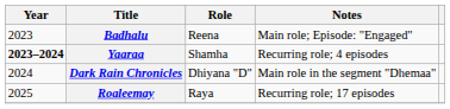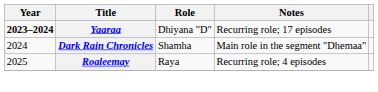- row: 2023 | Badhalu | Reena | Main role; Episode: "Engaged"
Yaaraa | Role: Shamha -> Dhiyana "D"
Yaaraa | Notes: Recurring role; 4 episodes -> Recurring role; 17 episodes
Dark Rain Chronicles | Role: Dhiyana "D" -> Shamha
Roaleemay | Notes: Recurring role; 17 episodes -> Recurring role; 4 episodes
